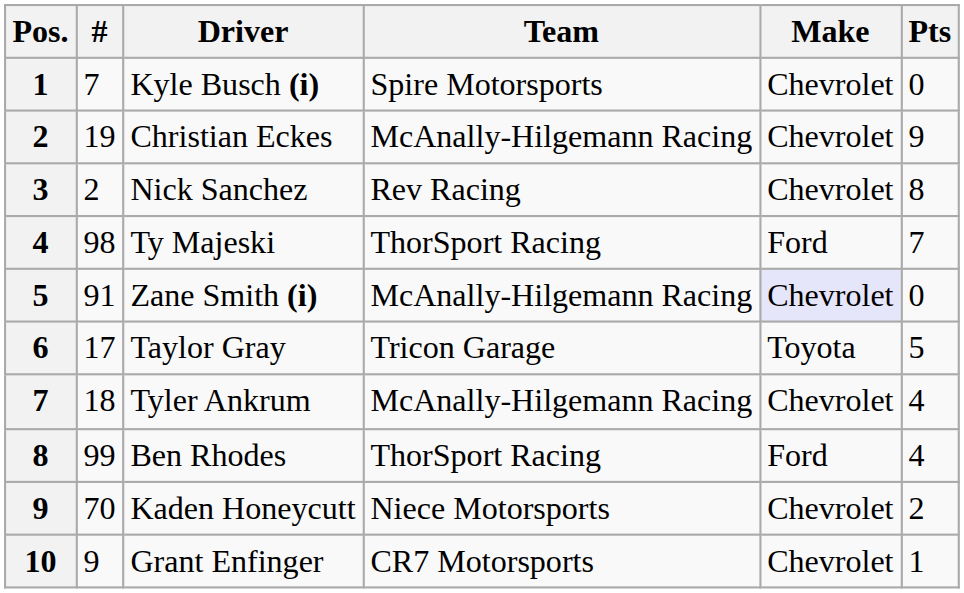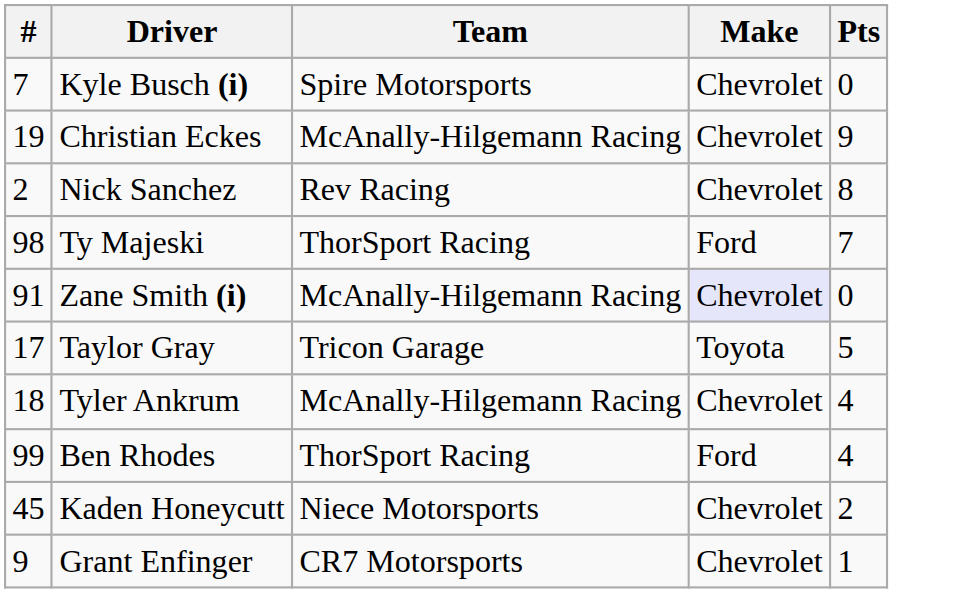- column: Pos. | 1 | 2 | 3 | 4 | 5 | 6 | 7 | 8 | 9 | 10
Kaden Honeycutt | #: 70 -> 45
